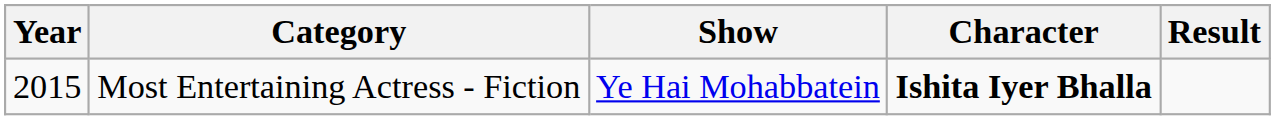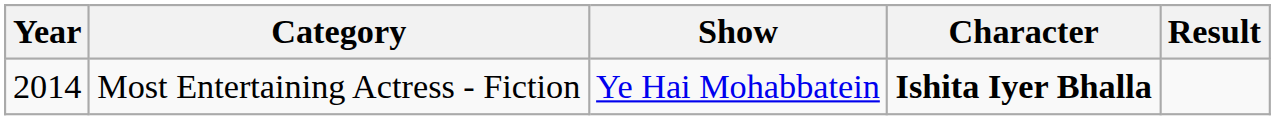Most Entertaining Actress - Fiction | Year: 2015 -> 2014
